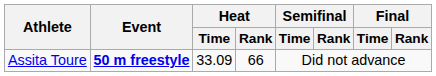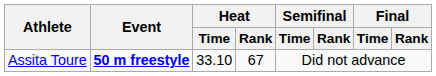Assita Toure | Heat / Time: 33.09 -> 33.10
Assita Toure | Heat / Rank: 66 -> 67
